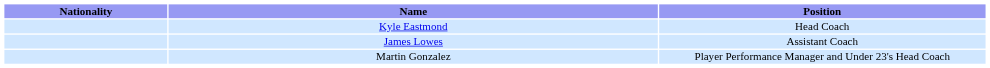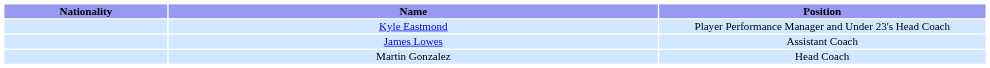Kyle Eastmond | Position: Head Coach -> Player Performance Manager and Under 23's Head Coach
Martin Gonzalez | Position: Player Performance Manager and Under 23's Head Coach -> Head Coach
